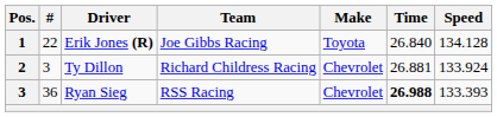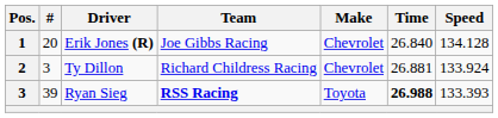Erik Jones (R) | #: 22 -> 20
Erik Jones (R) | Make: Toyota -> Chevrolet
Ryan Sieg | #: 36 -> 39
Ryan Sieg | Team: normal -> bold
Ryan Sieg | Make: Chevrolet -> Toyota
